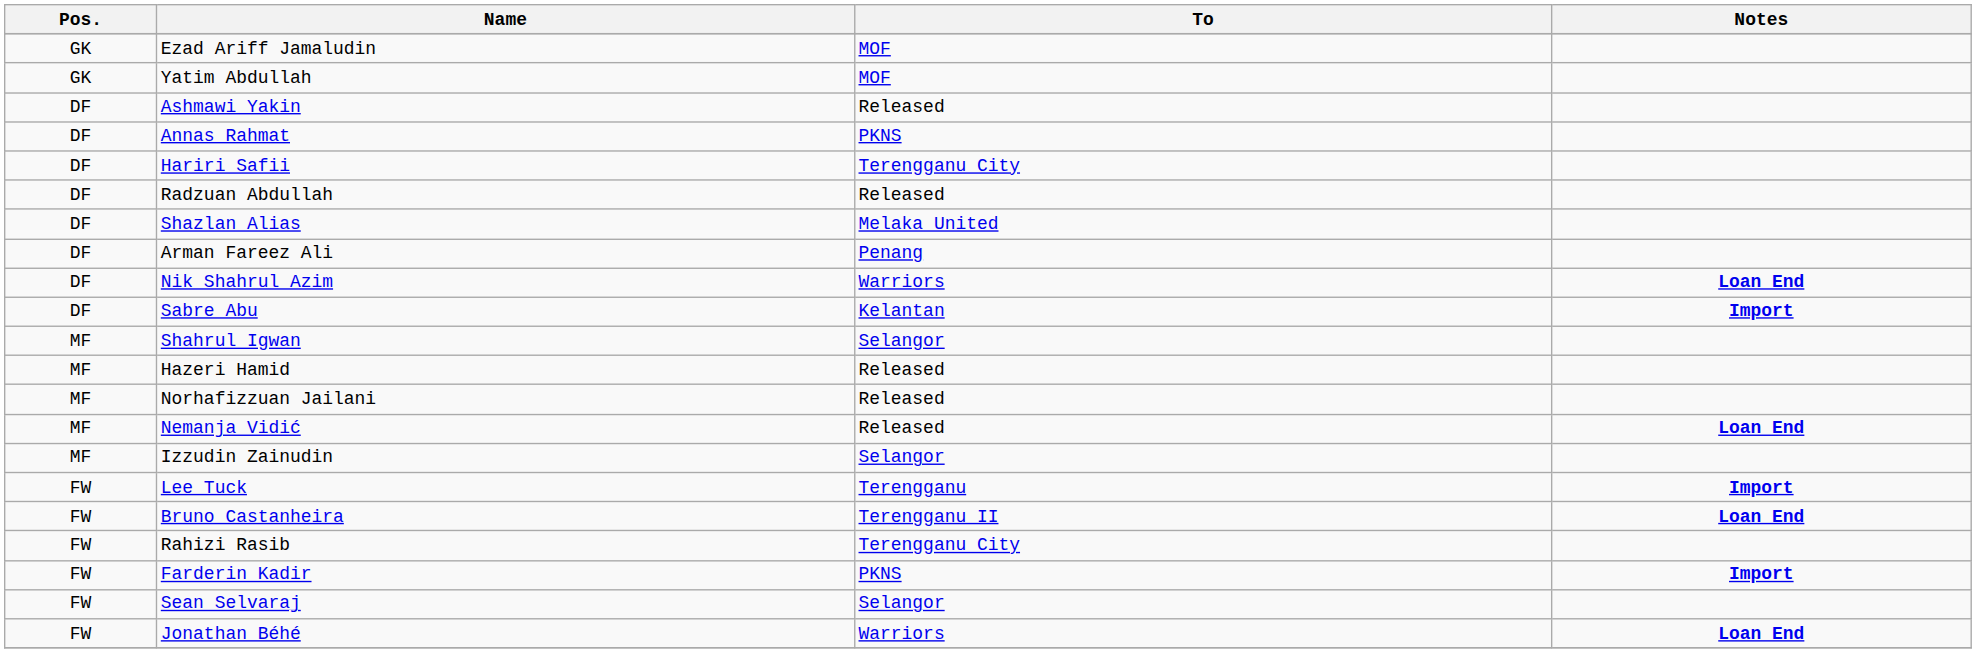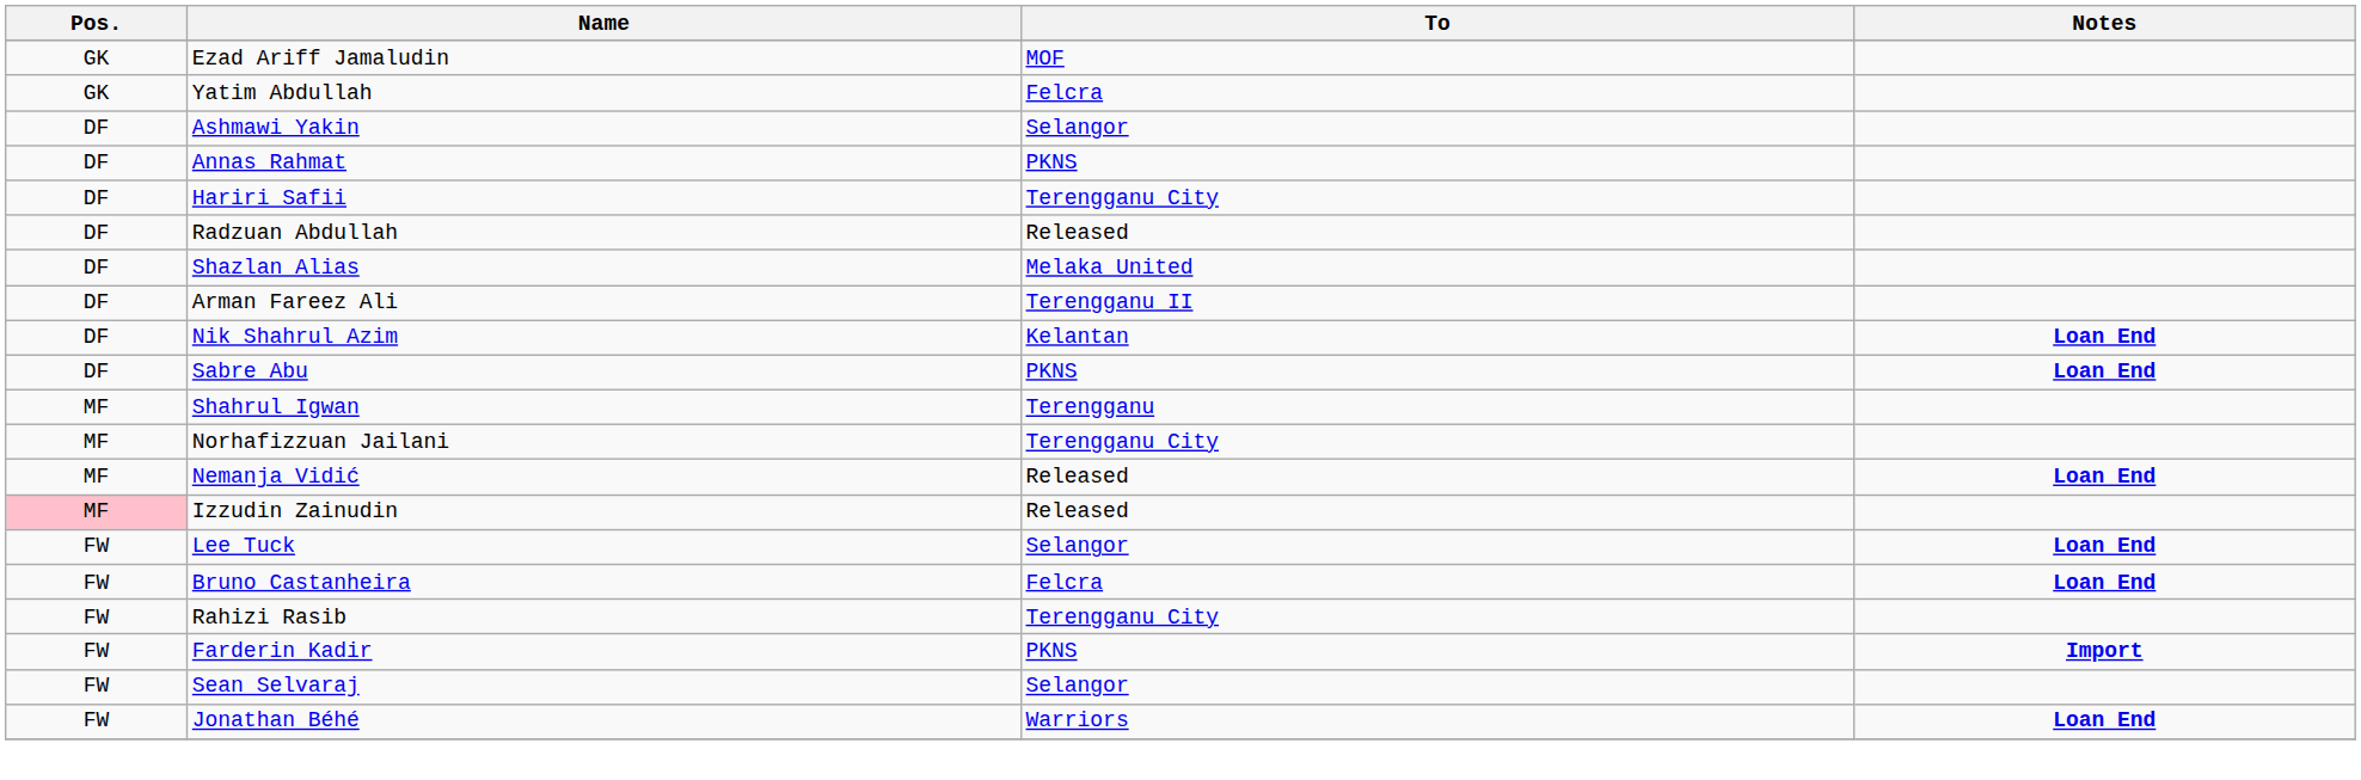Yatim Abdullah | To: MOF -> Felcra
Ashmawi Yakin | To: Released -> Selangor
Arman Fareez Ali | To: Penang -> Terengganu II
Nik Shahrul Azim | To: Warriors -> Kelantan
Sabre Abu | To: Kelantan -> PKNS
Sabre Abu | Notes: Import -> Loan End
Shahrul Igwan | To: Selangor -> Terengganu
- row: MF | Hazeri Hamid | Released
Norhafizzuan Jailani | To: Released -> Terengganu City
Izzudin Zainudin | Pos.: no background -> pink background
Izzudin Zainudin | To: Selangor -> Released
Lee Tuck | To: Terengganu -> Selangor
Lee Tuck | Notes: Import -> Loan End
Bruno Castanheira | To: Terengganu II -> Felcra
